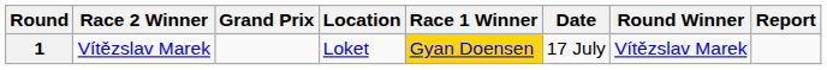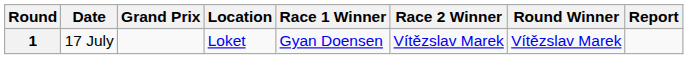columns swapped: Date <-> Race 2 Winner
1 | Race 1 Winner: gold background -> no background
